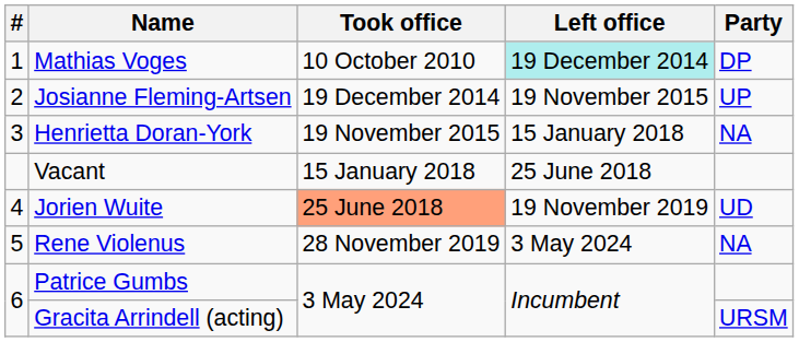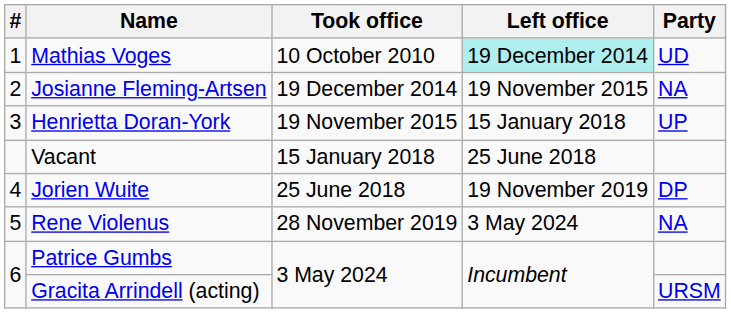Mathias Voges | Party: DP -> UD
Josianne Fleming-Artsen | Party: UP -> NA
Henrietta Doran-York | Party: NA -> UP
Jorien Wuite | Took office: lightsalmon background -> no background
Jorien Wuite | Party: UD -> DP
